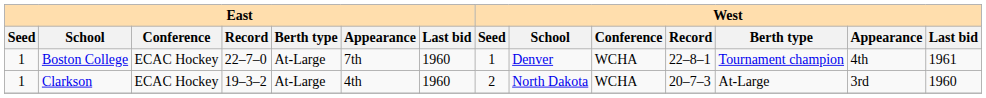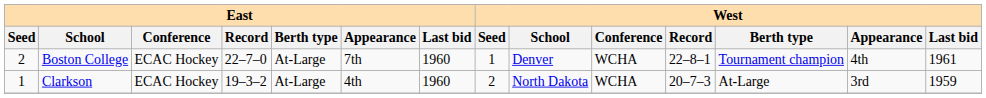Boston College | East / Seed: 1 -> 2
Clarkson | West / Last bid: 1960 -> 1959
